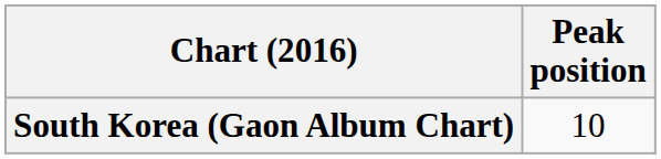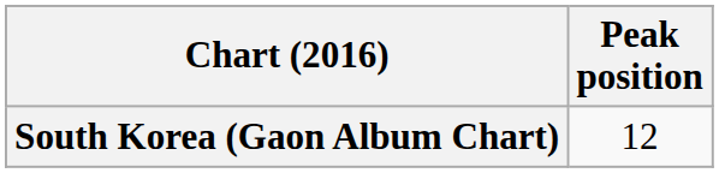South Korea (Gaon Album Chart) | Peak position: 10 -> 12
